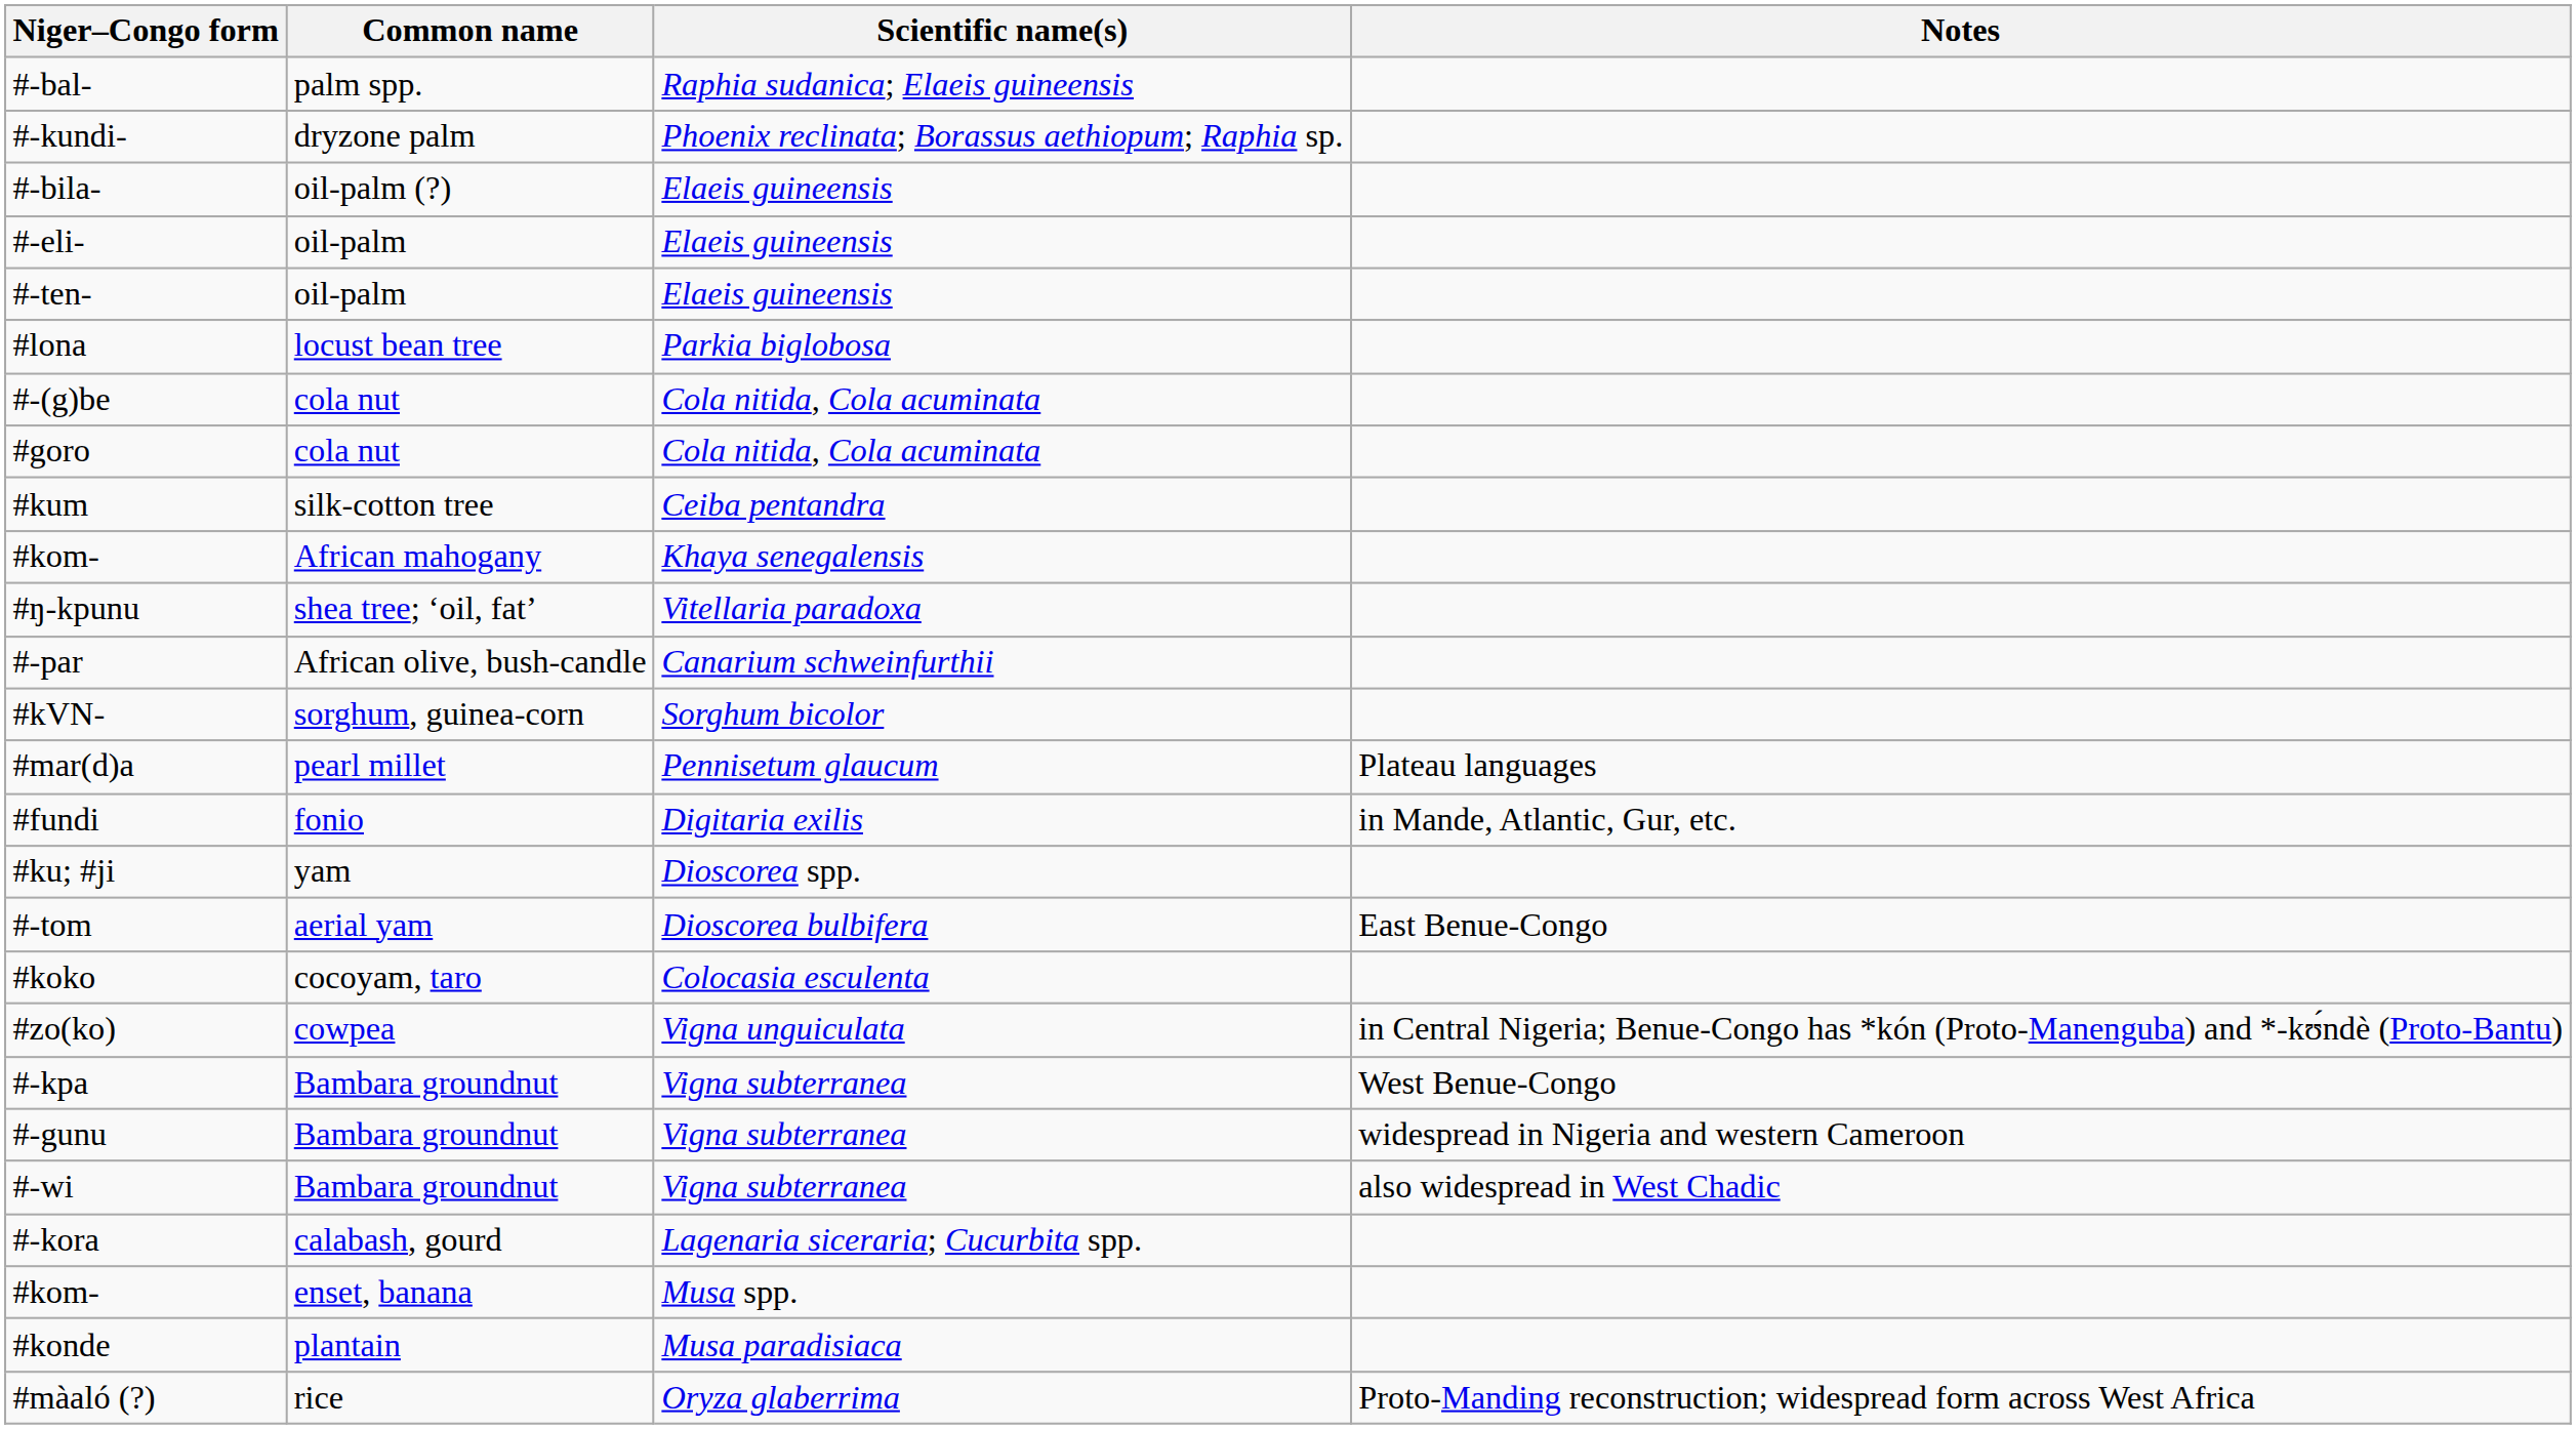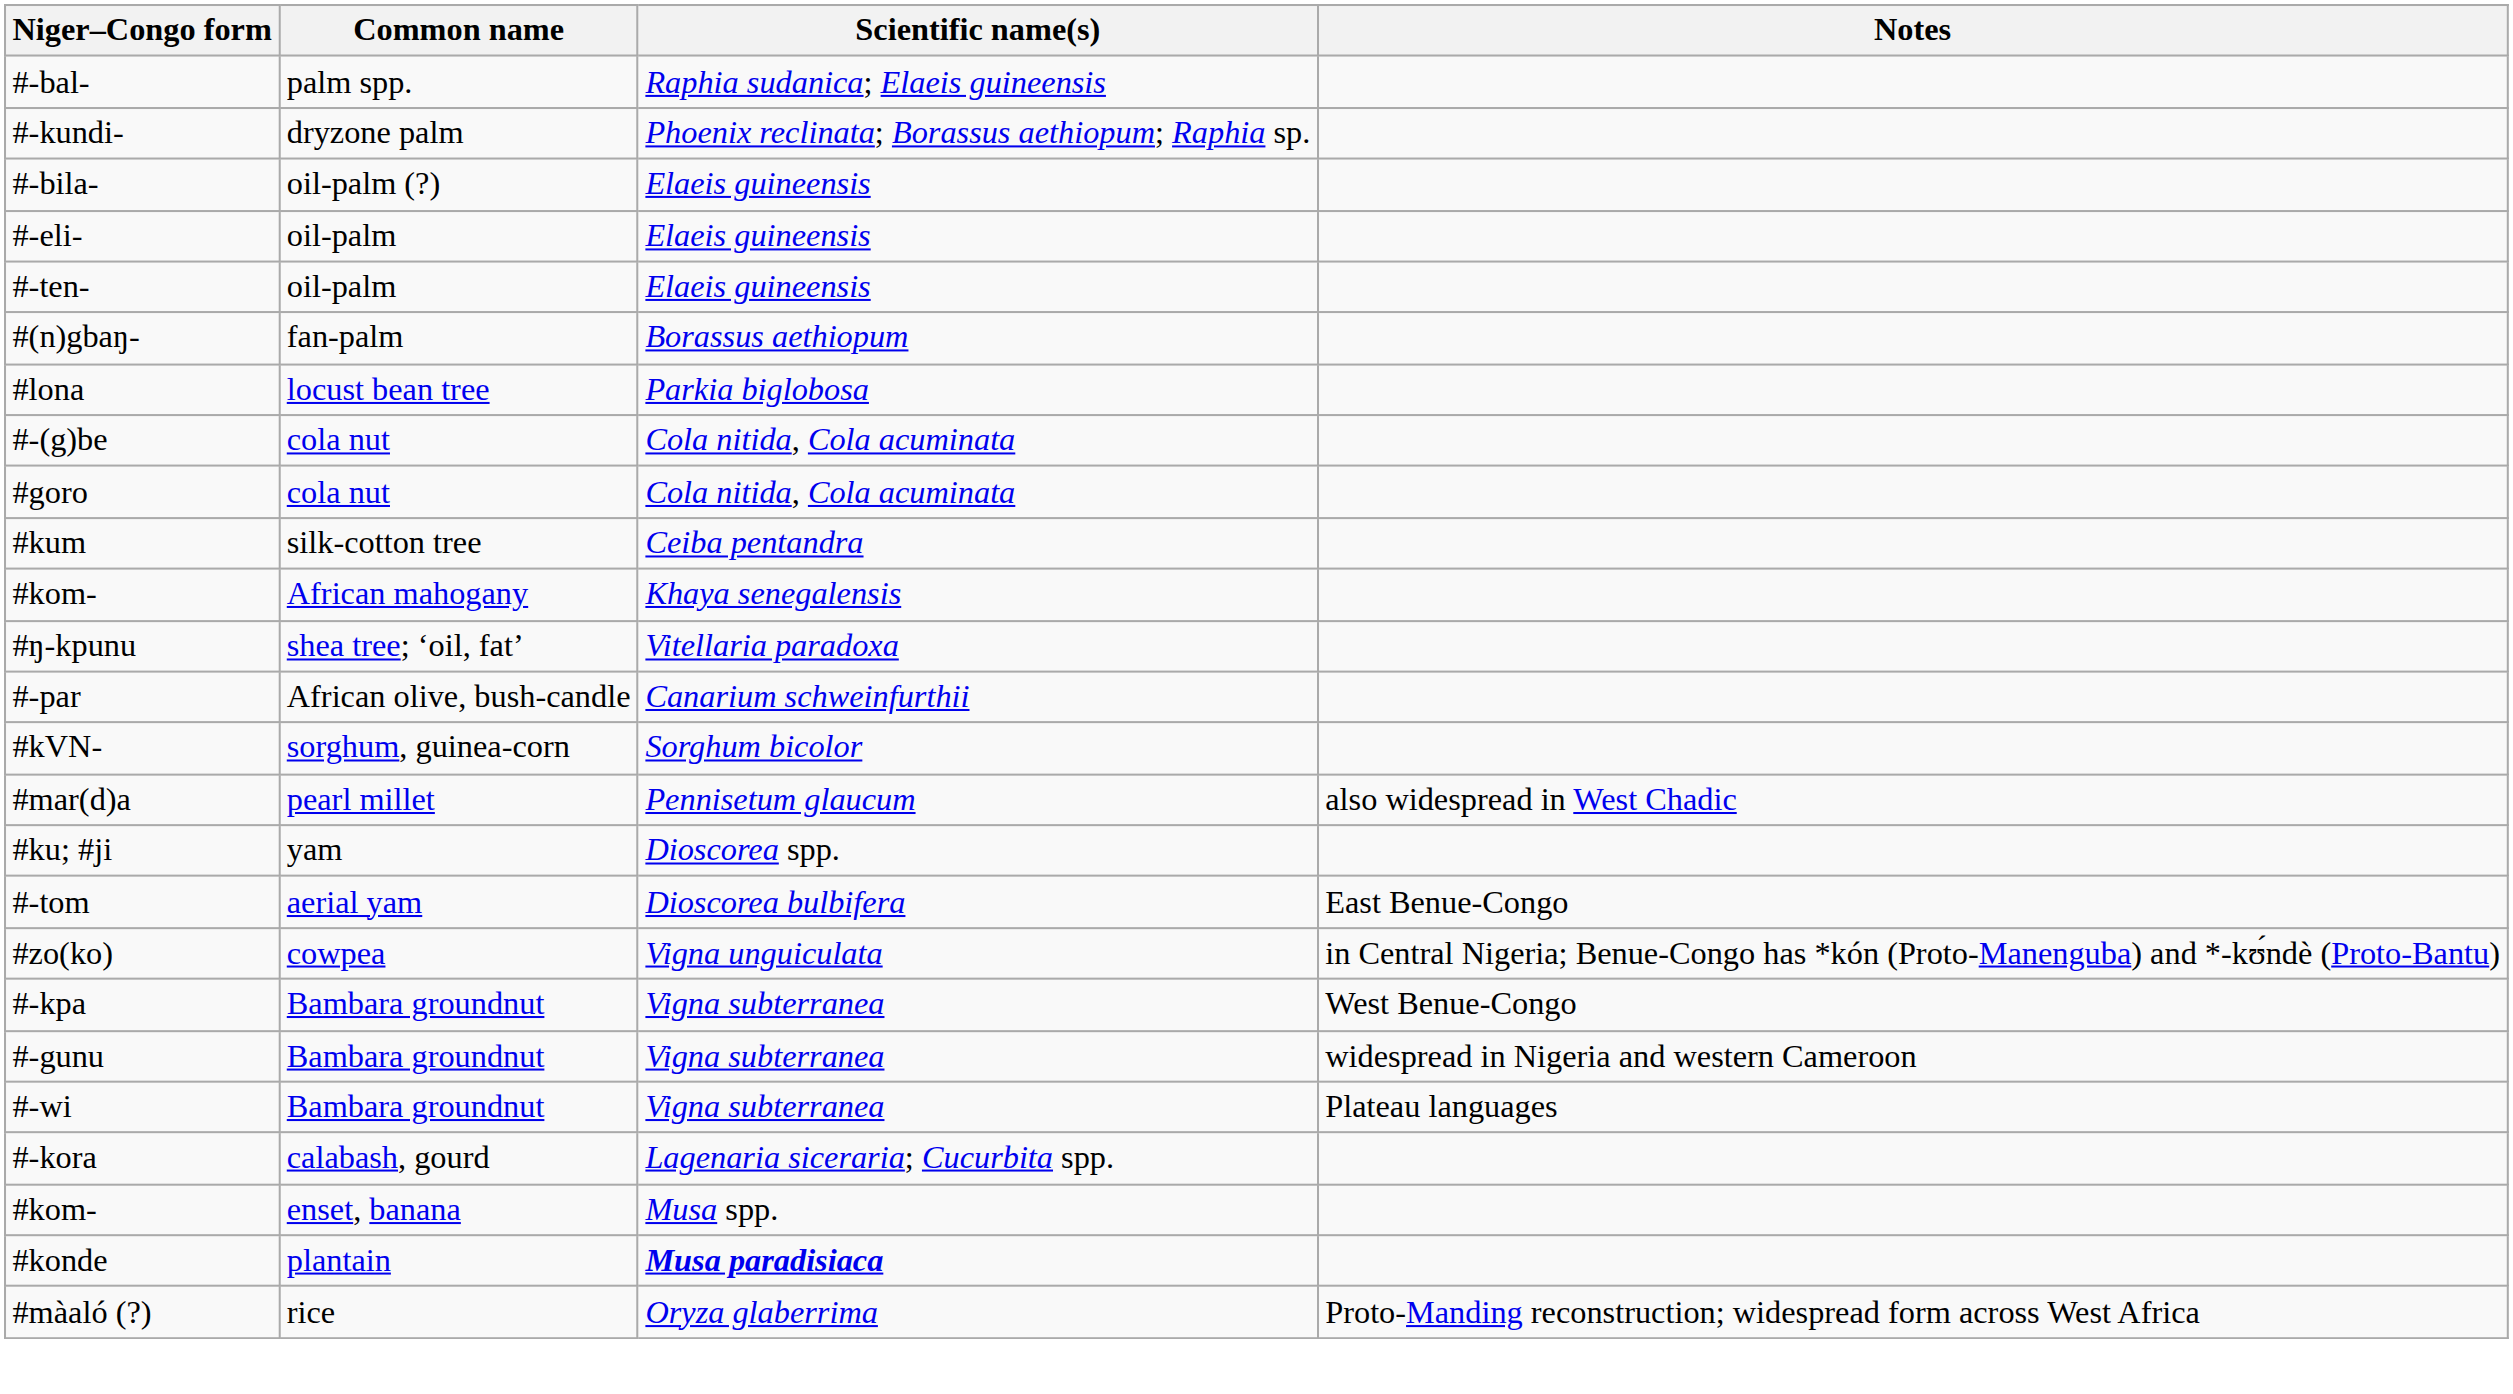+ row: #(n)gbaŋ- | fan-palm | Borassus aethiopum
#mar(d)a | Notes: Plateau languages -> also widespread in West Chadic
- row: #fundi | fonio | Digitaria exilis | in Mande, Atlantic, Gur, etc.
- row: #koko | cocoyam, taro | Colocasia esculenta
#-wi | Notes: also widespread in West Chadic -> Plateau languages
#konde | Scientific name(s): normal -> bold
